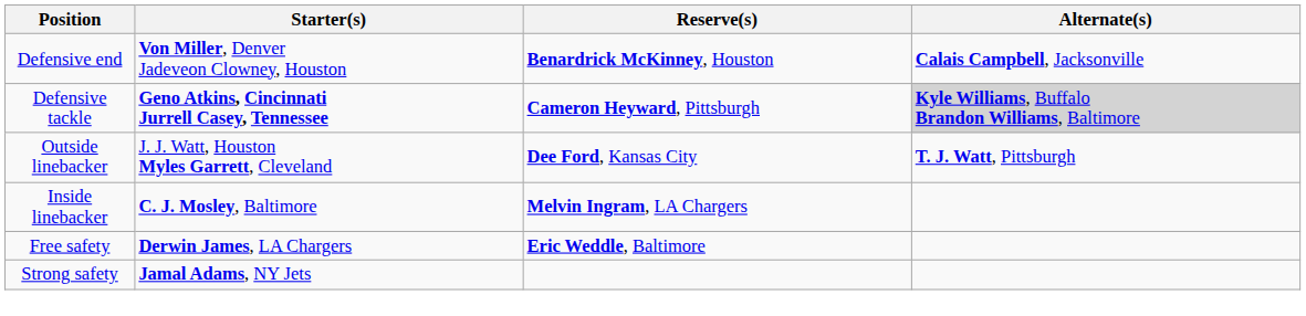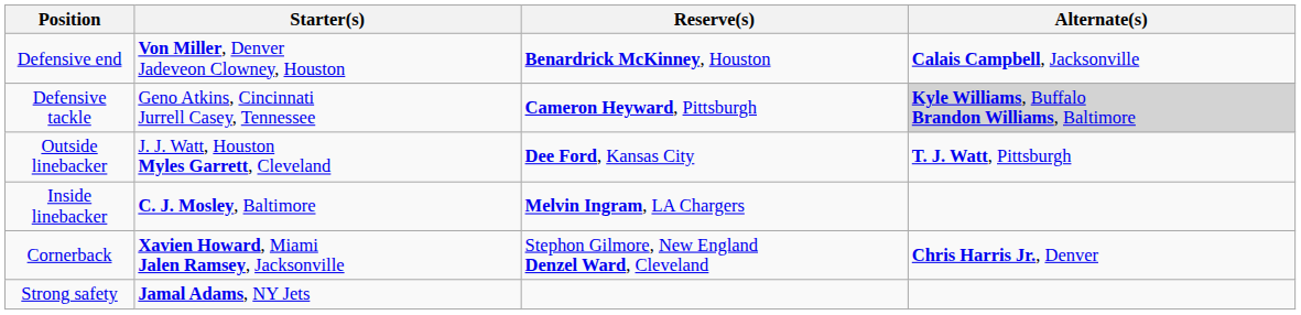Defensive tackle | Starter(s): bold -> normal
+ row: Cornerback | Xavien Howard, Miami Jalen Ramsey, Jacksonville | Stephon Gilmore, New England Denzel Ward, Cleveland | Chris Harris Jr., Denver
- row: Free safety | Derwin James, LA Chargers | Eric Weddle, Baltimore
